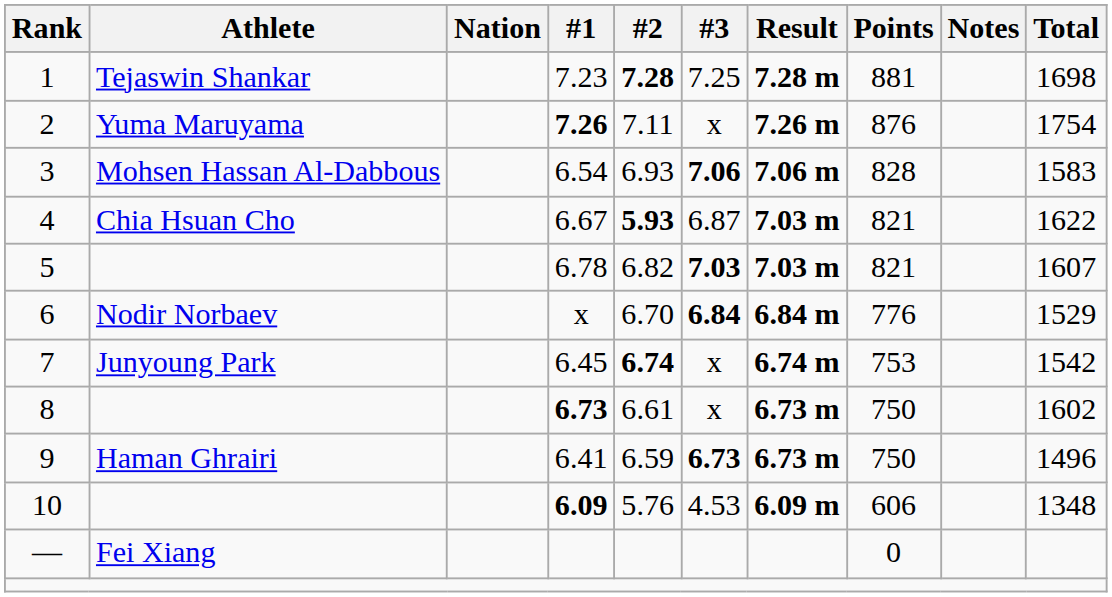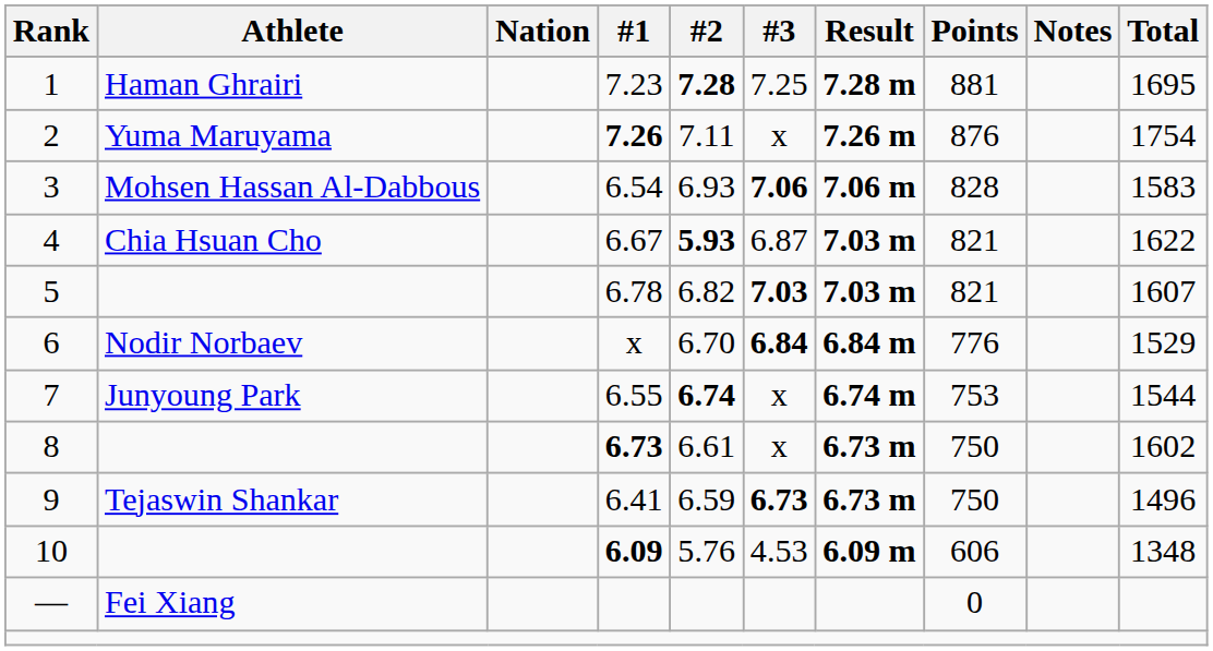1 | Athlete: Tejaswin Shankar -> Haman Ghrairi
1 | Total: 1698 -> 1695
7 | #1: 6.45 -> 6.55
7 | Total: 1542 -> 1544
9 | Athlete: Haman Ghrairi -> Tejaswin Shankar
